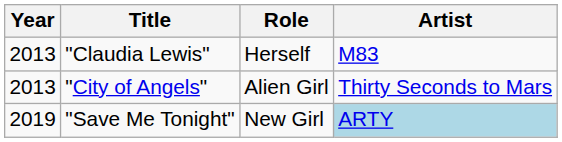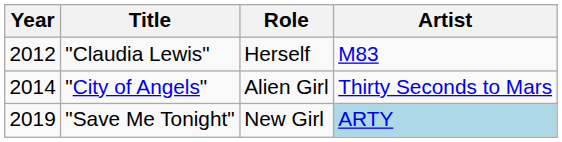"Claudia Lewis" | Year: 2013 -> 2012
"City of Angels" | Year: 2013 -> 2014
